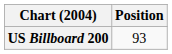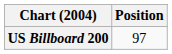US Billboard 200 | Position: 93 -> 97
